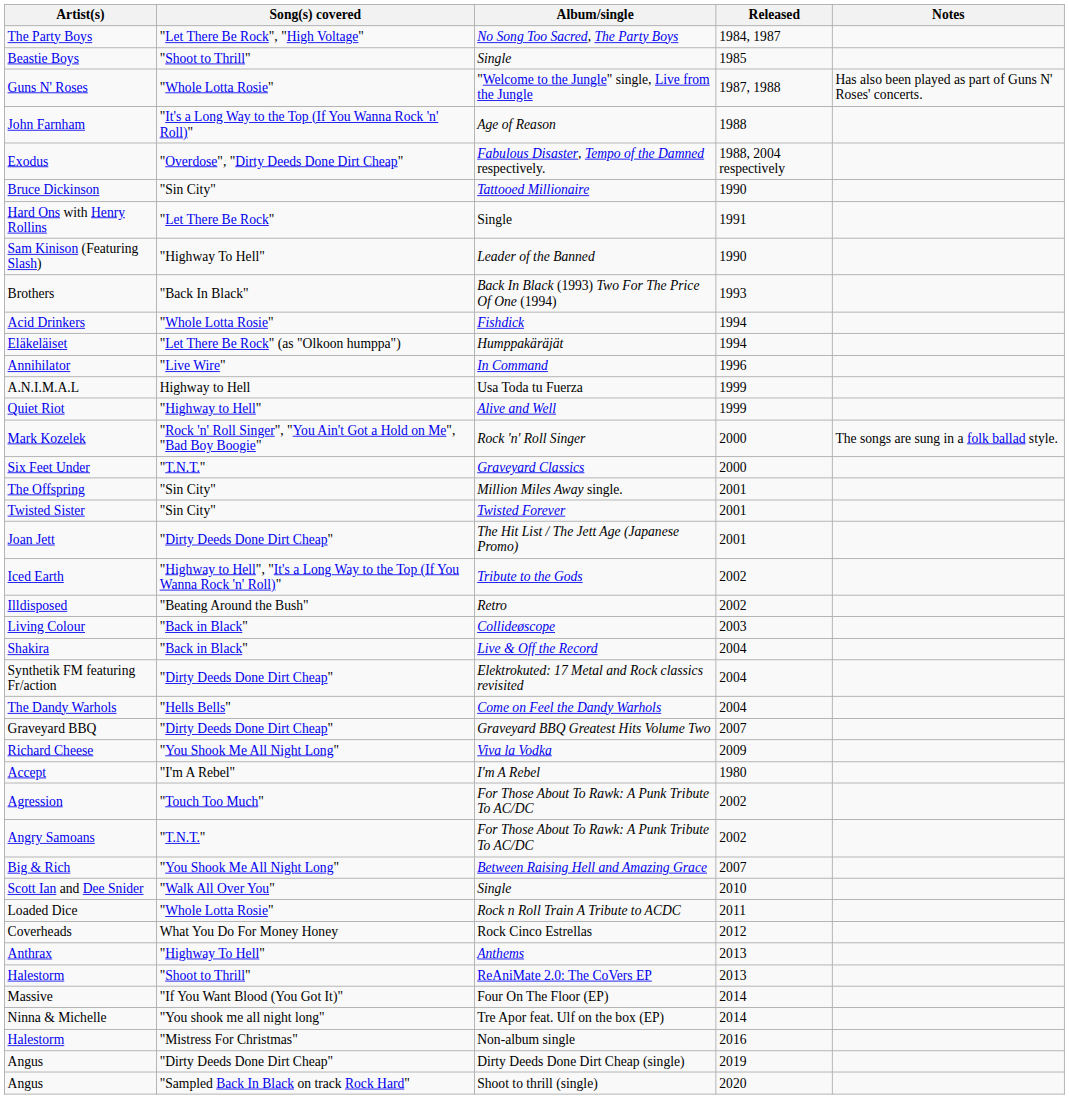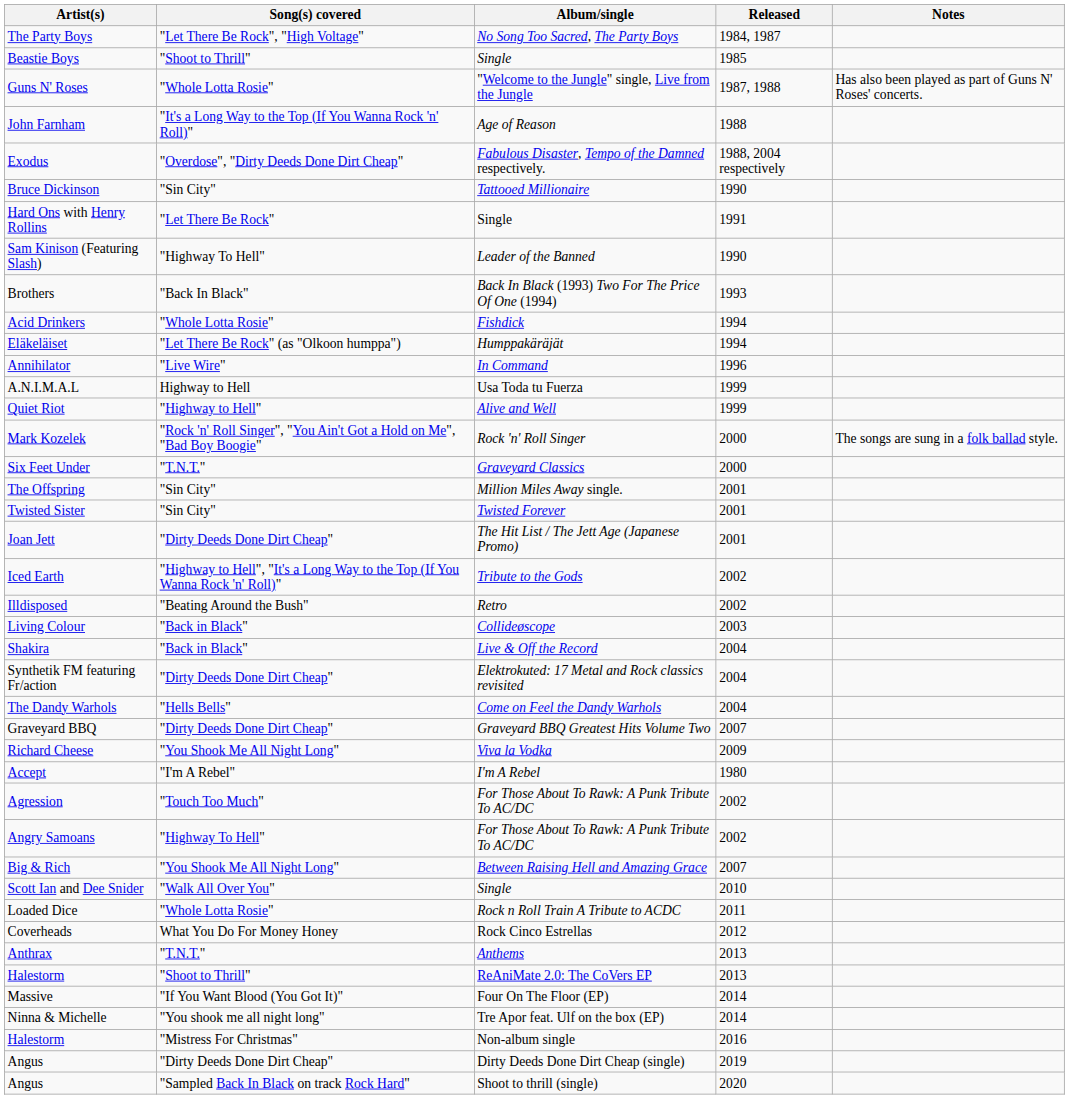Angry Samoans | Song(s) covered: "T.N.T." -> "Highway To Hell"
Anthrax | Song(s) covered: "Highway To Hell" -> "T.N.T."
